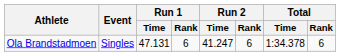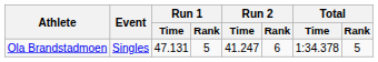Ola Brandstadmoen | Run 1 / Rank: 6 -> 5
Ola Brandstadmoen | Total / Rank: 6 -> 5
